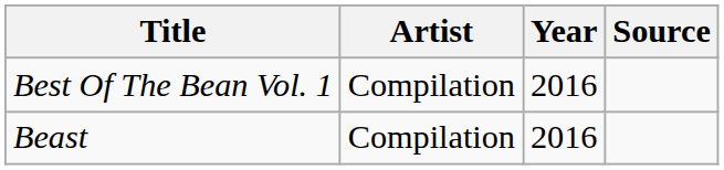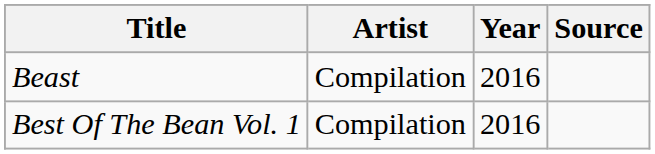rows swapped: Best Of The Bean Vol. 1 <-> Beast
